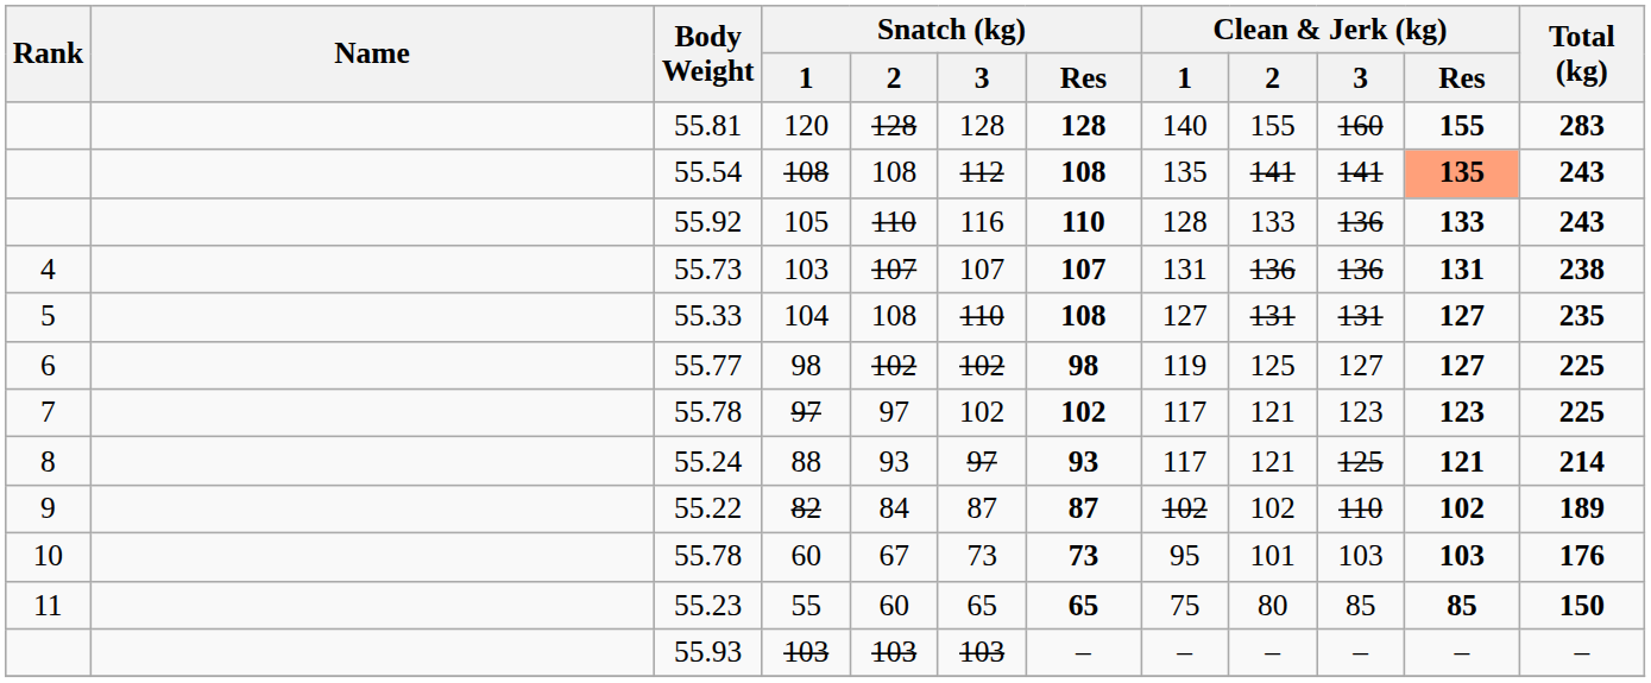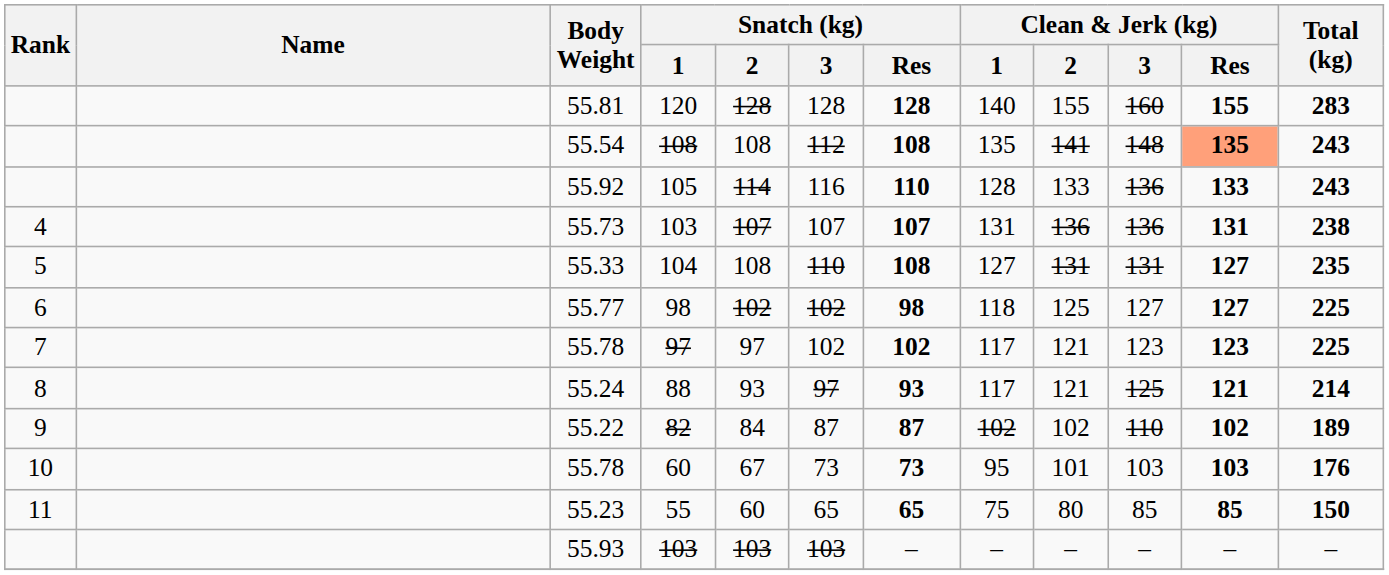55.54 | Clean & Jerk (kg) / 3: 141 -> 148
55.92 | Snatch (kg) / 2: 110 -> 114
55.77 | Clean & Jerk (kg) / 1: 119 -> 118
